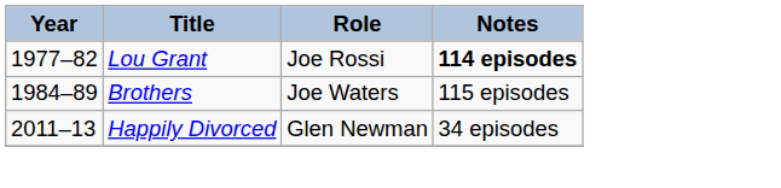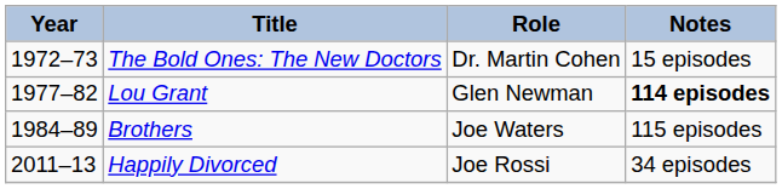+ row: 1972–73 | The Bold Ones: The New Doctors | Dr. Martin Cohen | 15 episodes
Lou Grant | Role: Joe Rossi -> Glen Newman
Happily Divorced | Role: Glen Newman -> Joe Rossi
